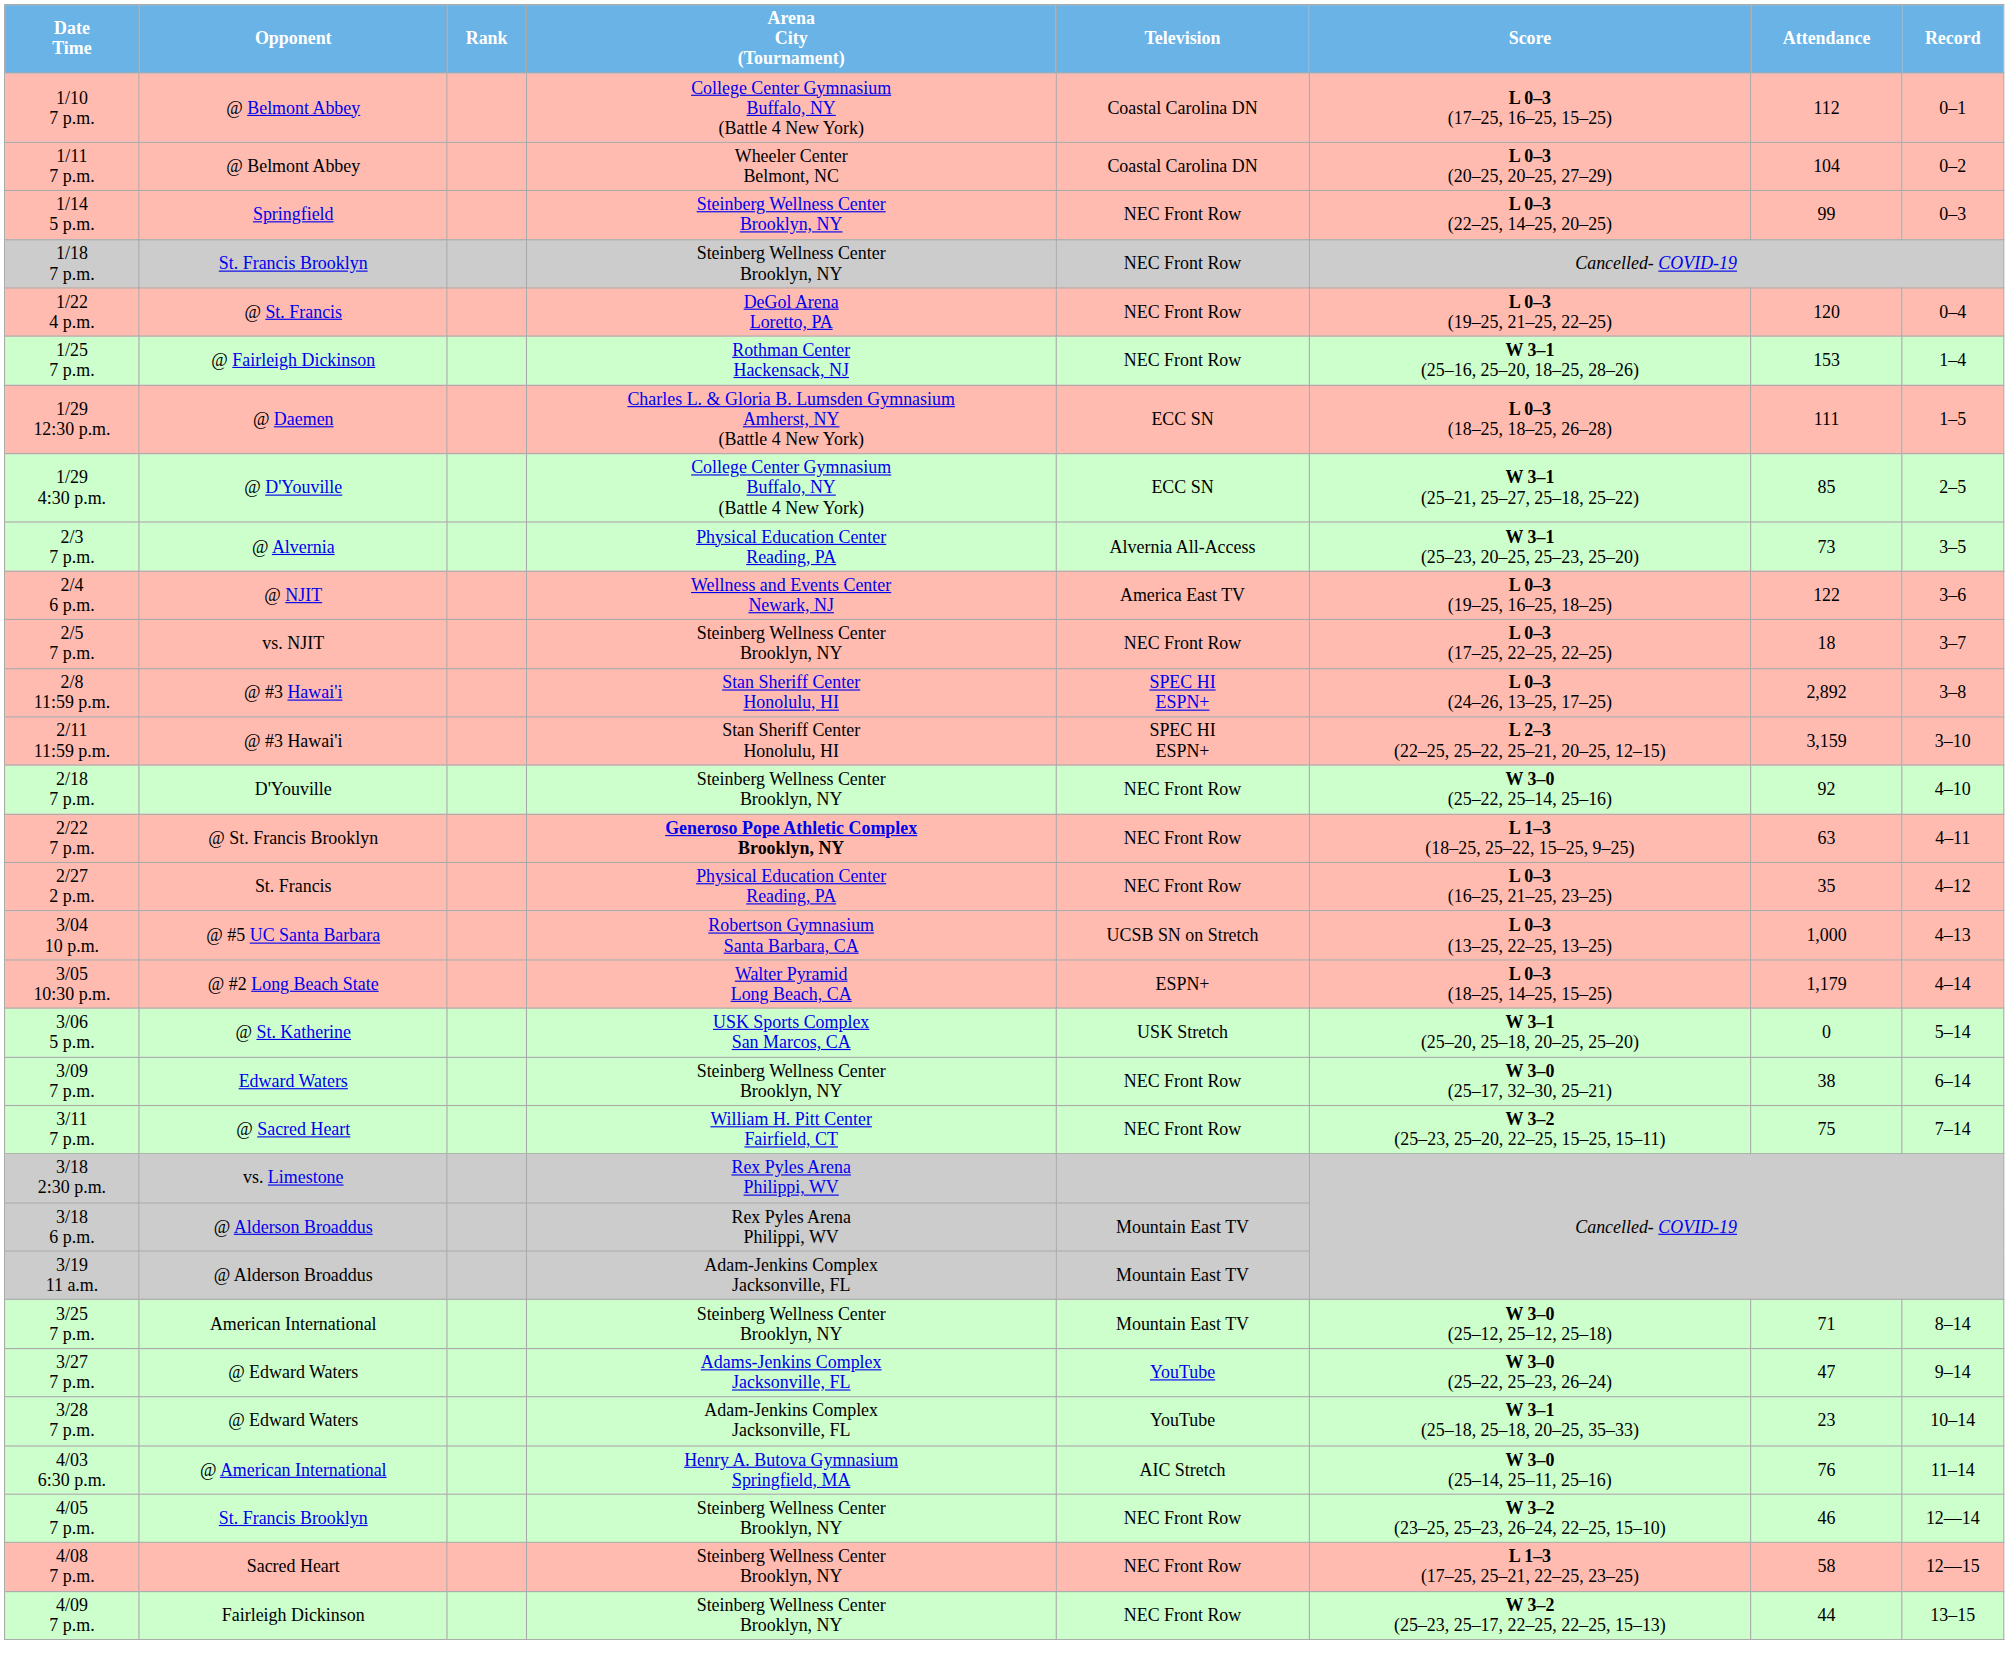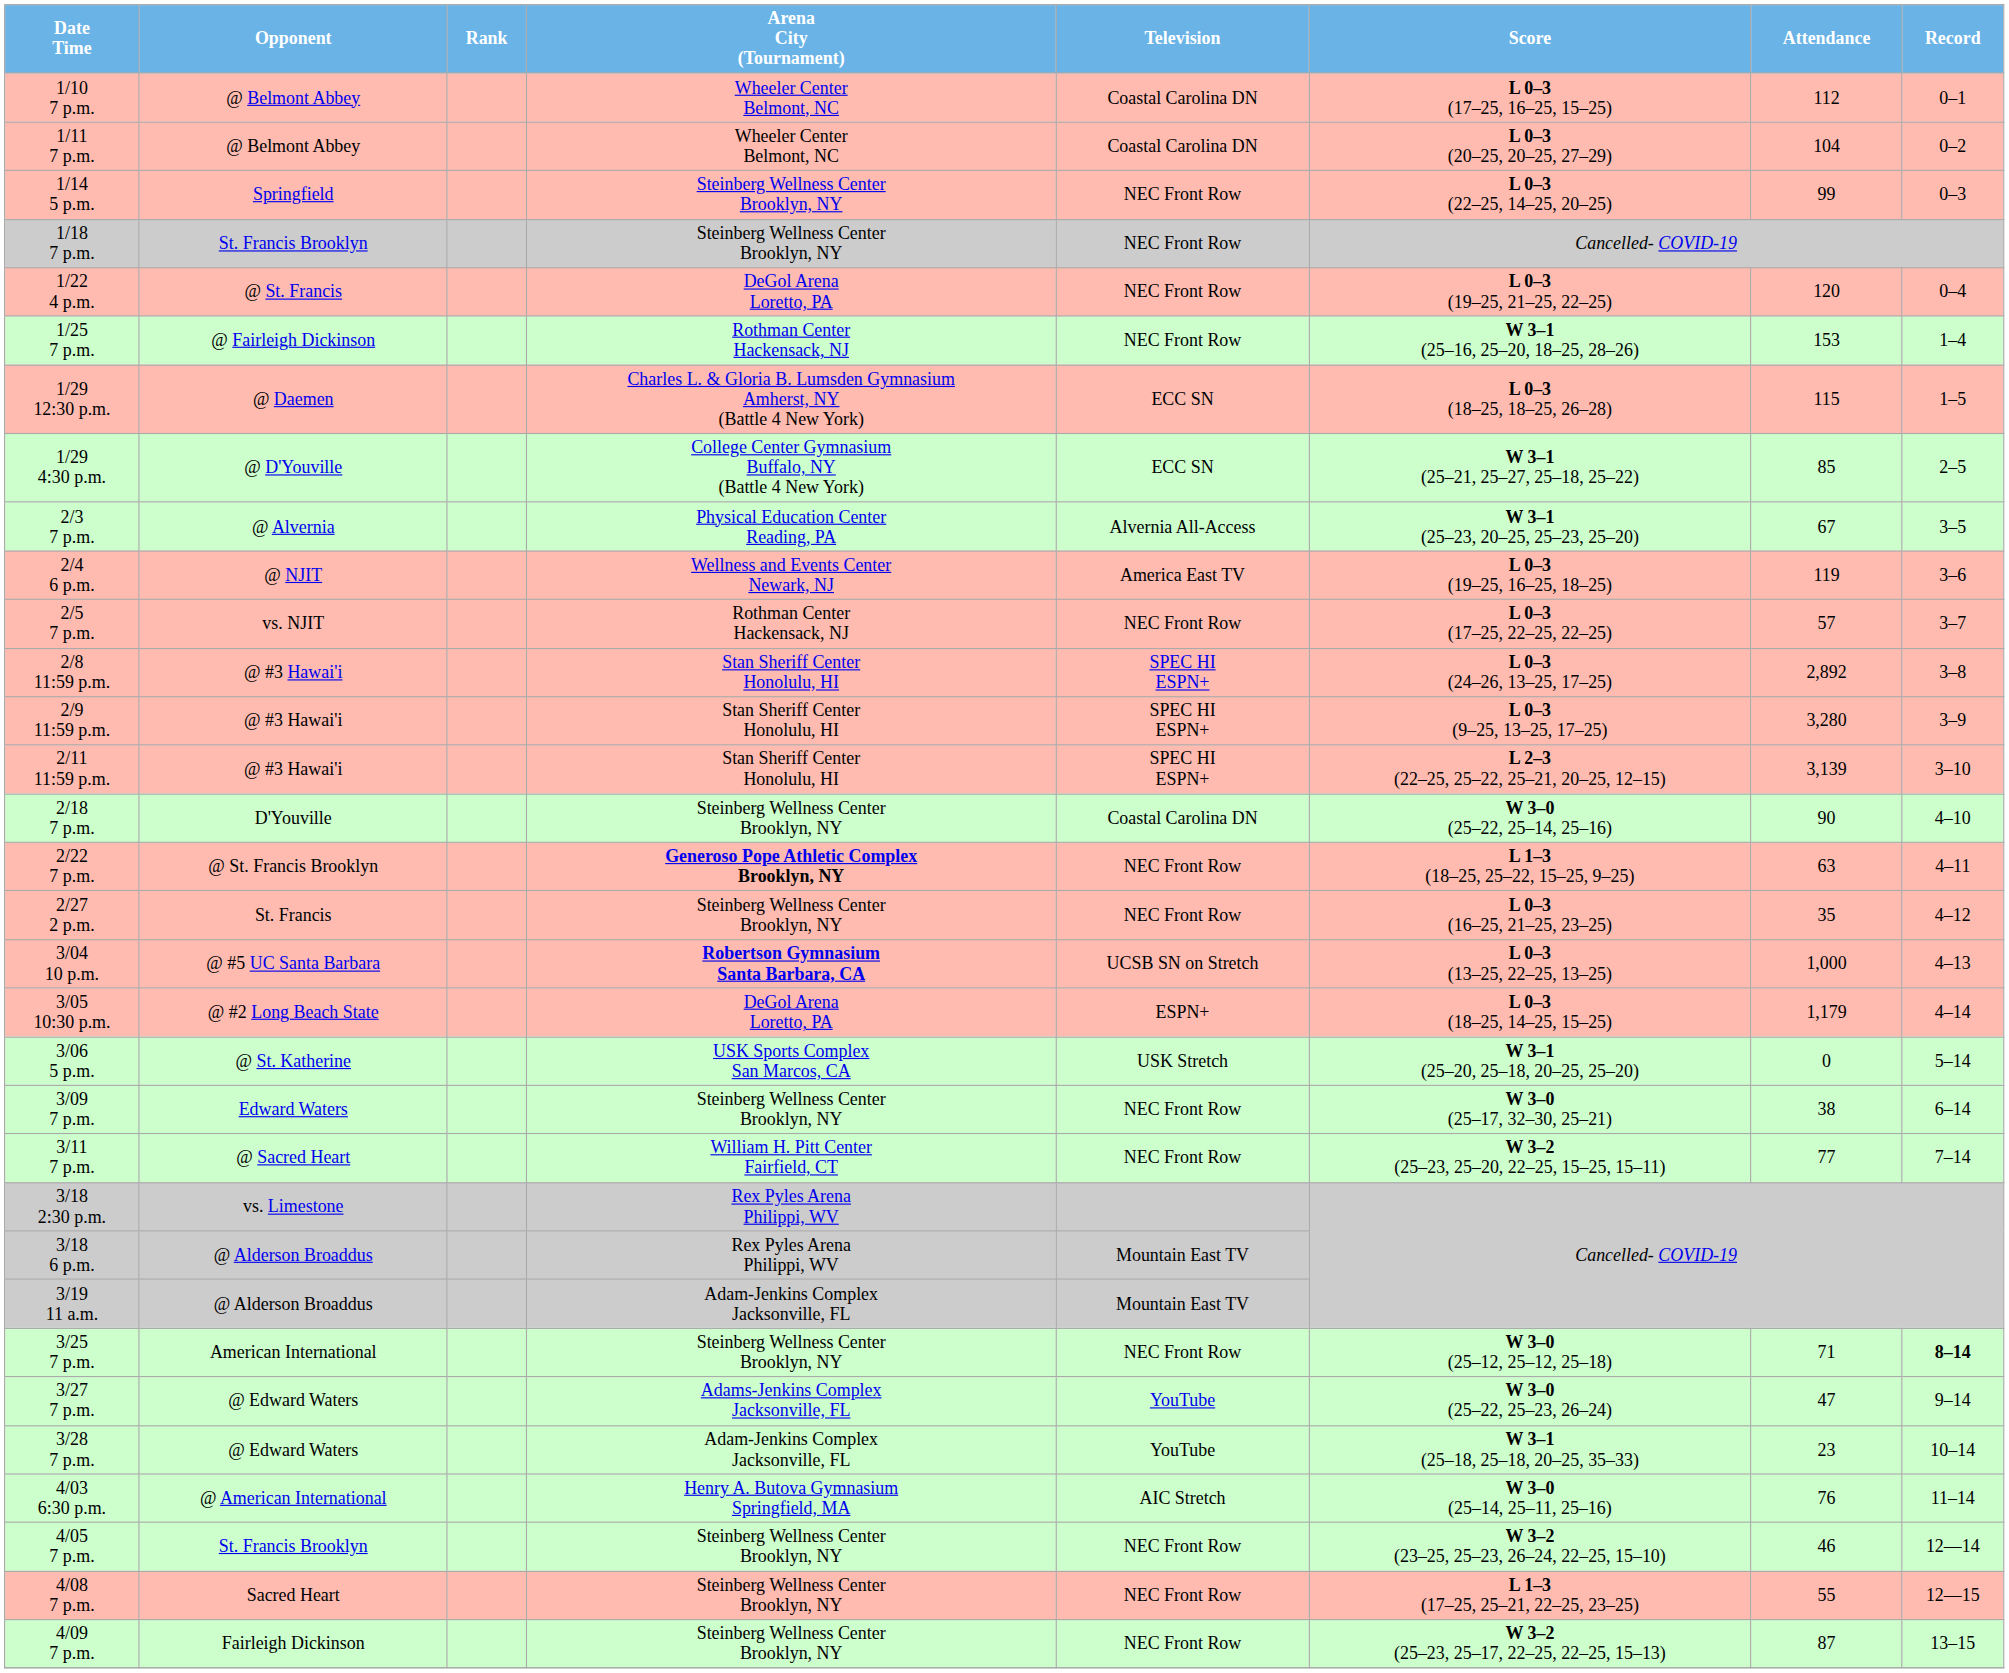1/10 7 p.m. | Arena City (Tournament): College Center Gymnasium Buffalo, NY (Battle 4 New York) -> Wheeler Center Belmont, NC
1/29 12:30 p.m. | Attendance: 111 -> 115
2/3 7 p.m. | Attendance: 73 -> 67
2/4 6 p.m. | Attendance: 122 -> 119
2/5 7 p.m. | Arena City (Tournament): Steinberg Wellness Center Brooklyn, NY -> Rothman Center Hackensack, NJ
2/5 7 p.m. | Attendance: 18 -> 57
+ row: 2/9 11:59 p.m. | @ #3 Hawai'i | Stan Sheriff Center Honolulu, HI | SPEC HI ESPN+ | L 0–3 (9–25, 13–25, 17–25) | 3,280 | 3–9
2/11 11:59 p.m. | Attendance: 3,159 -> 3,139
2/18 7 p.m. | Television: NEC Front Row -> Coastal Carolina DN
2/18 7 p.m. | Attendance: 92 -> 90
2/27 2 p.m. | Arena City (Tournament): Physical Education Center Reading, PA -> Steinberg Wellness Center Brooklyn, NY
3/04 10 p.m. | Arena City (Tournament): normal -> bold
3/05 10:30 p.m. | Arena City (Tournament): Walter Pyramid Long Beach, CA -> DeGol Arena Loretto, PA
3/11 7 p.m. | Attendance: 75 -> 77
3/25 7 p.m. | Television: Mountain East TV -> NEC Front Row
3/25 7 p.m. | Record: normal -> bold
4/08 7 p.m. | Attendance: 58 -> 55
4/09 7 p.m. | Attendance: 44 -> 87
